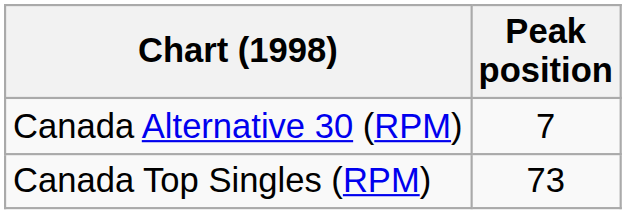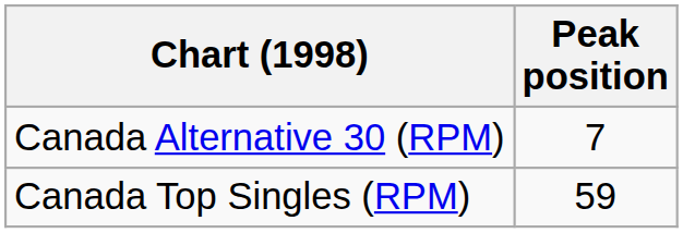Canada Top Singles (RPM) | Peak position: 73 -> 59
